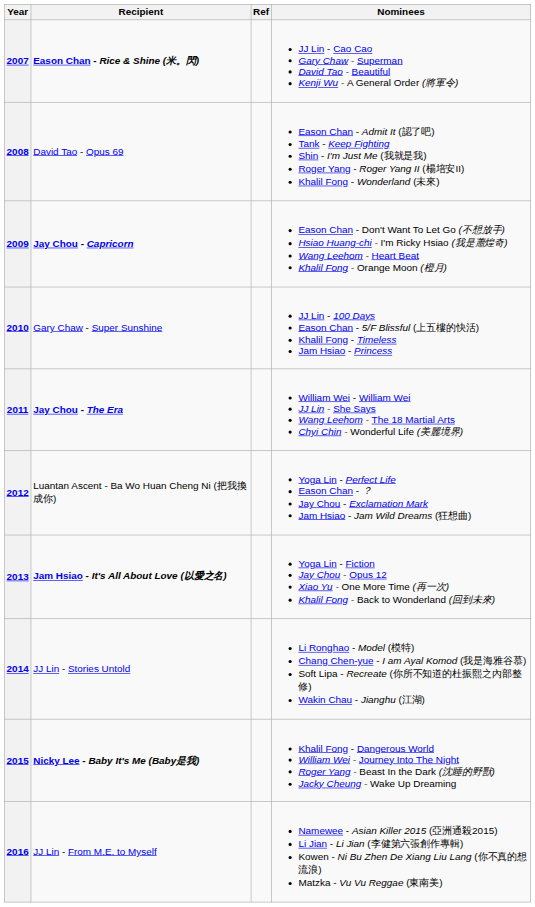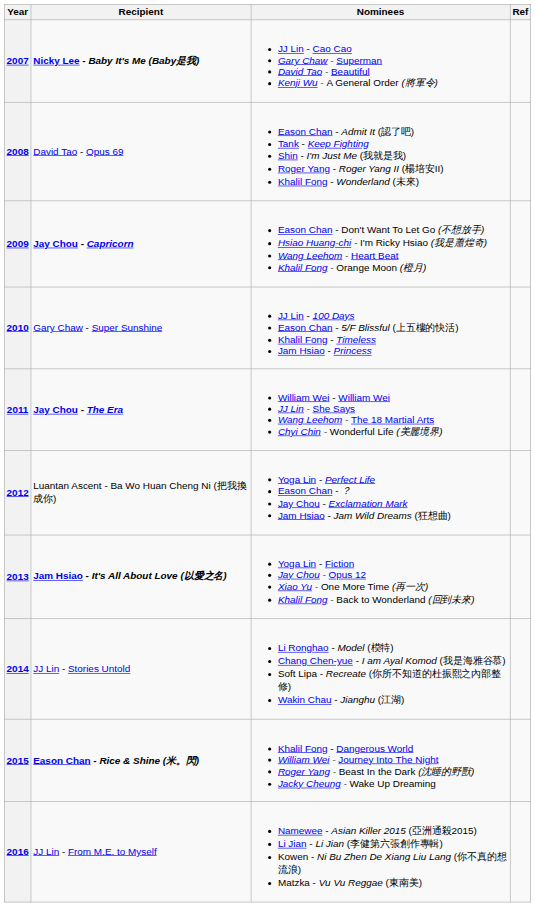columns swapped: Nominees <-> Ref
2007 | Recipient: Eason Chan - Rice & Shine (米。閃) -> Nicky Lee - Baby It's Me (Baby是我)
2015 | Recipient: Nicky Lee - Baby It's Me (Baby是我) -> Eason Chan - Rice & Shine (米。閃)
